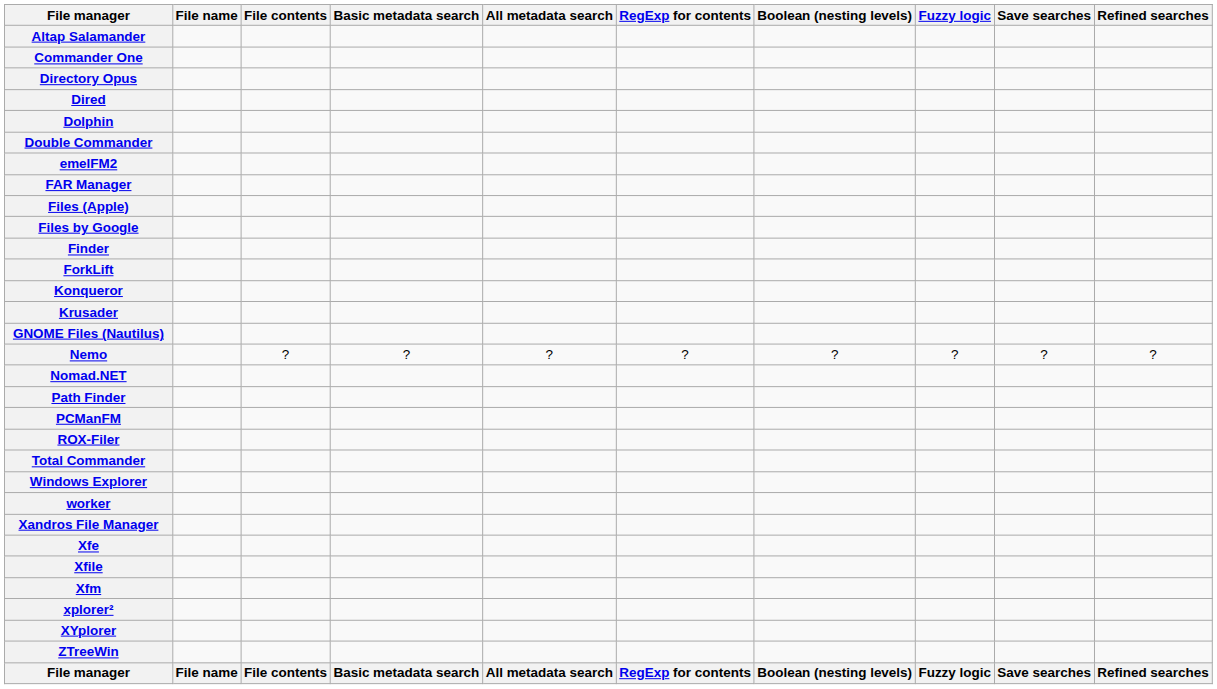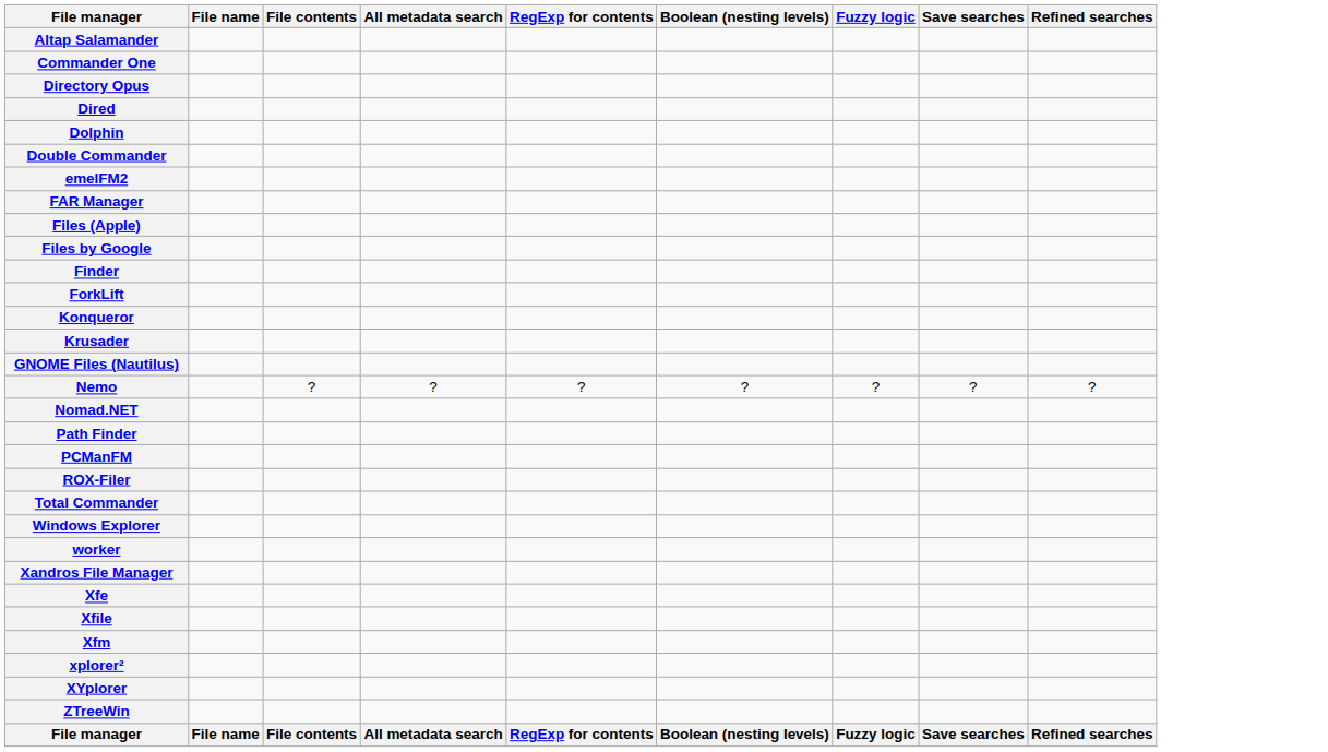- column: Basic metadata search | ? | Basic metadata search
